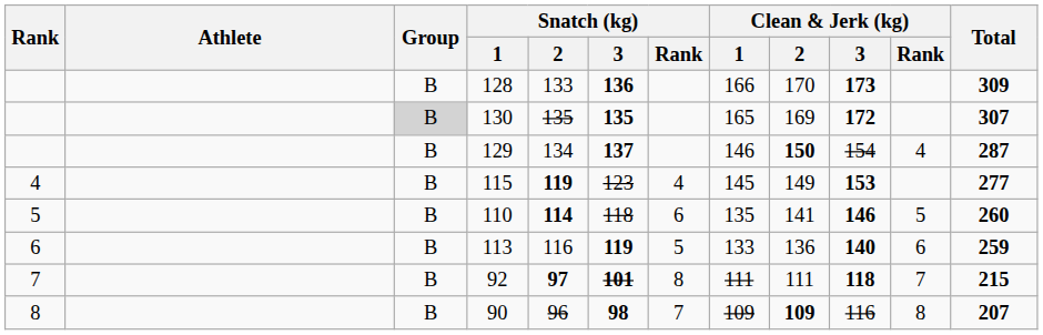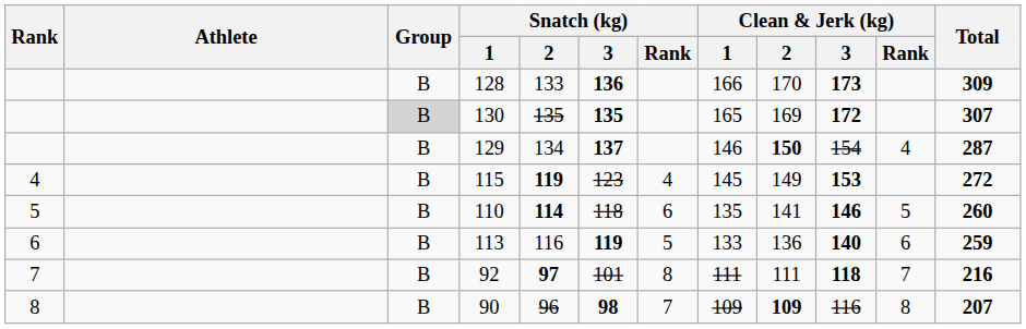115 | Total: 277 -> 272
92 | Snatch (kg) / 3: bold -> normal
92 | Total: 215 -> 216
